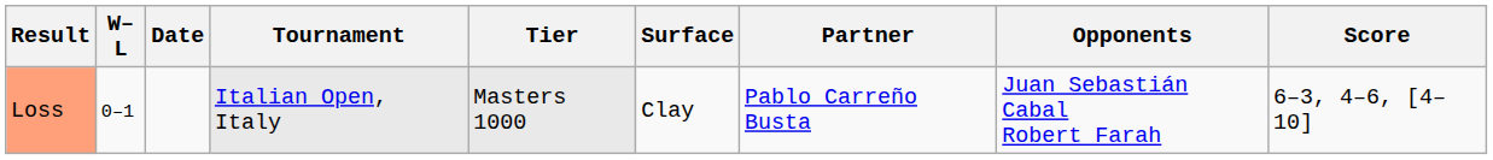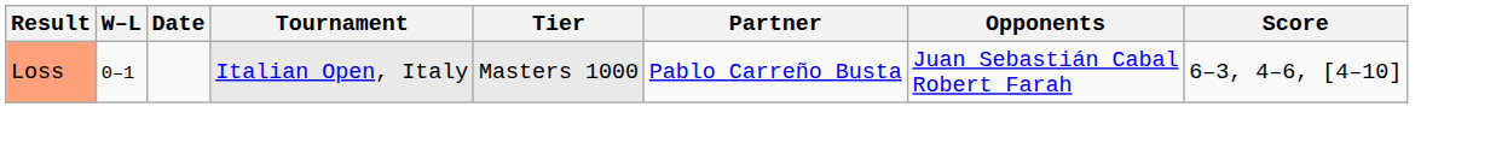- column: Surface | Clay
